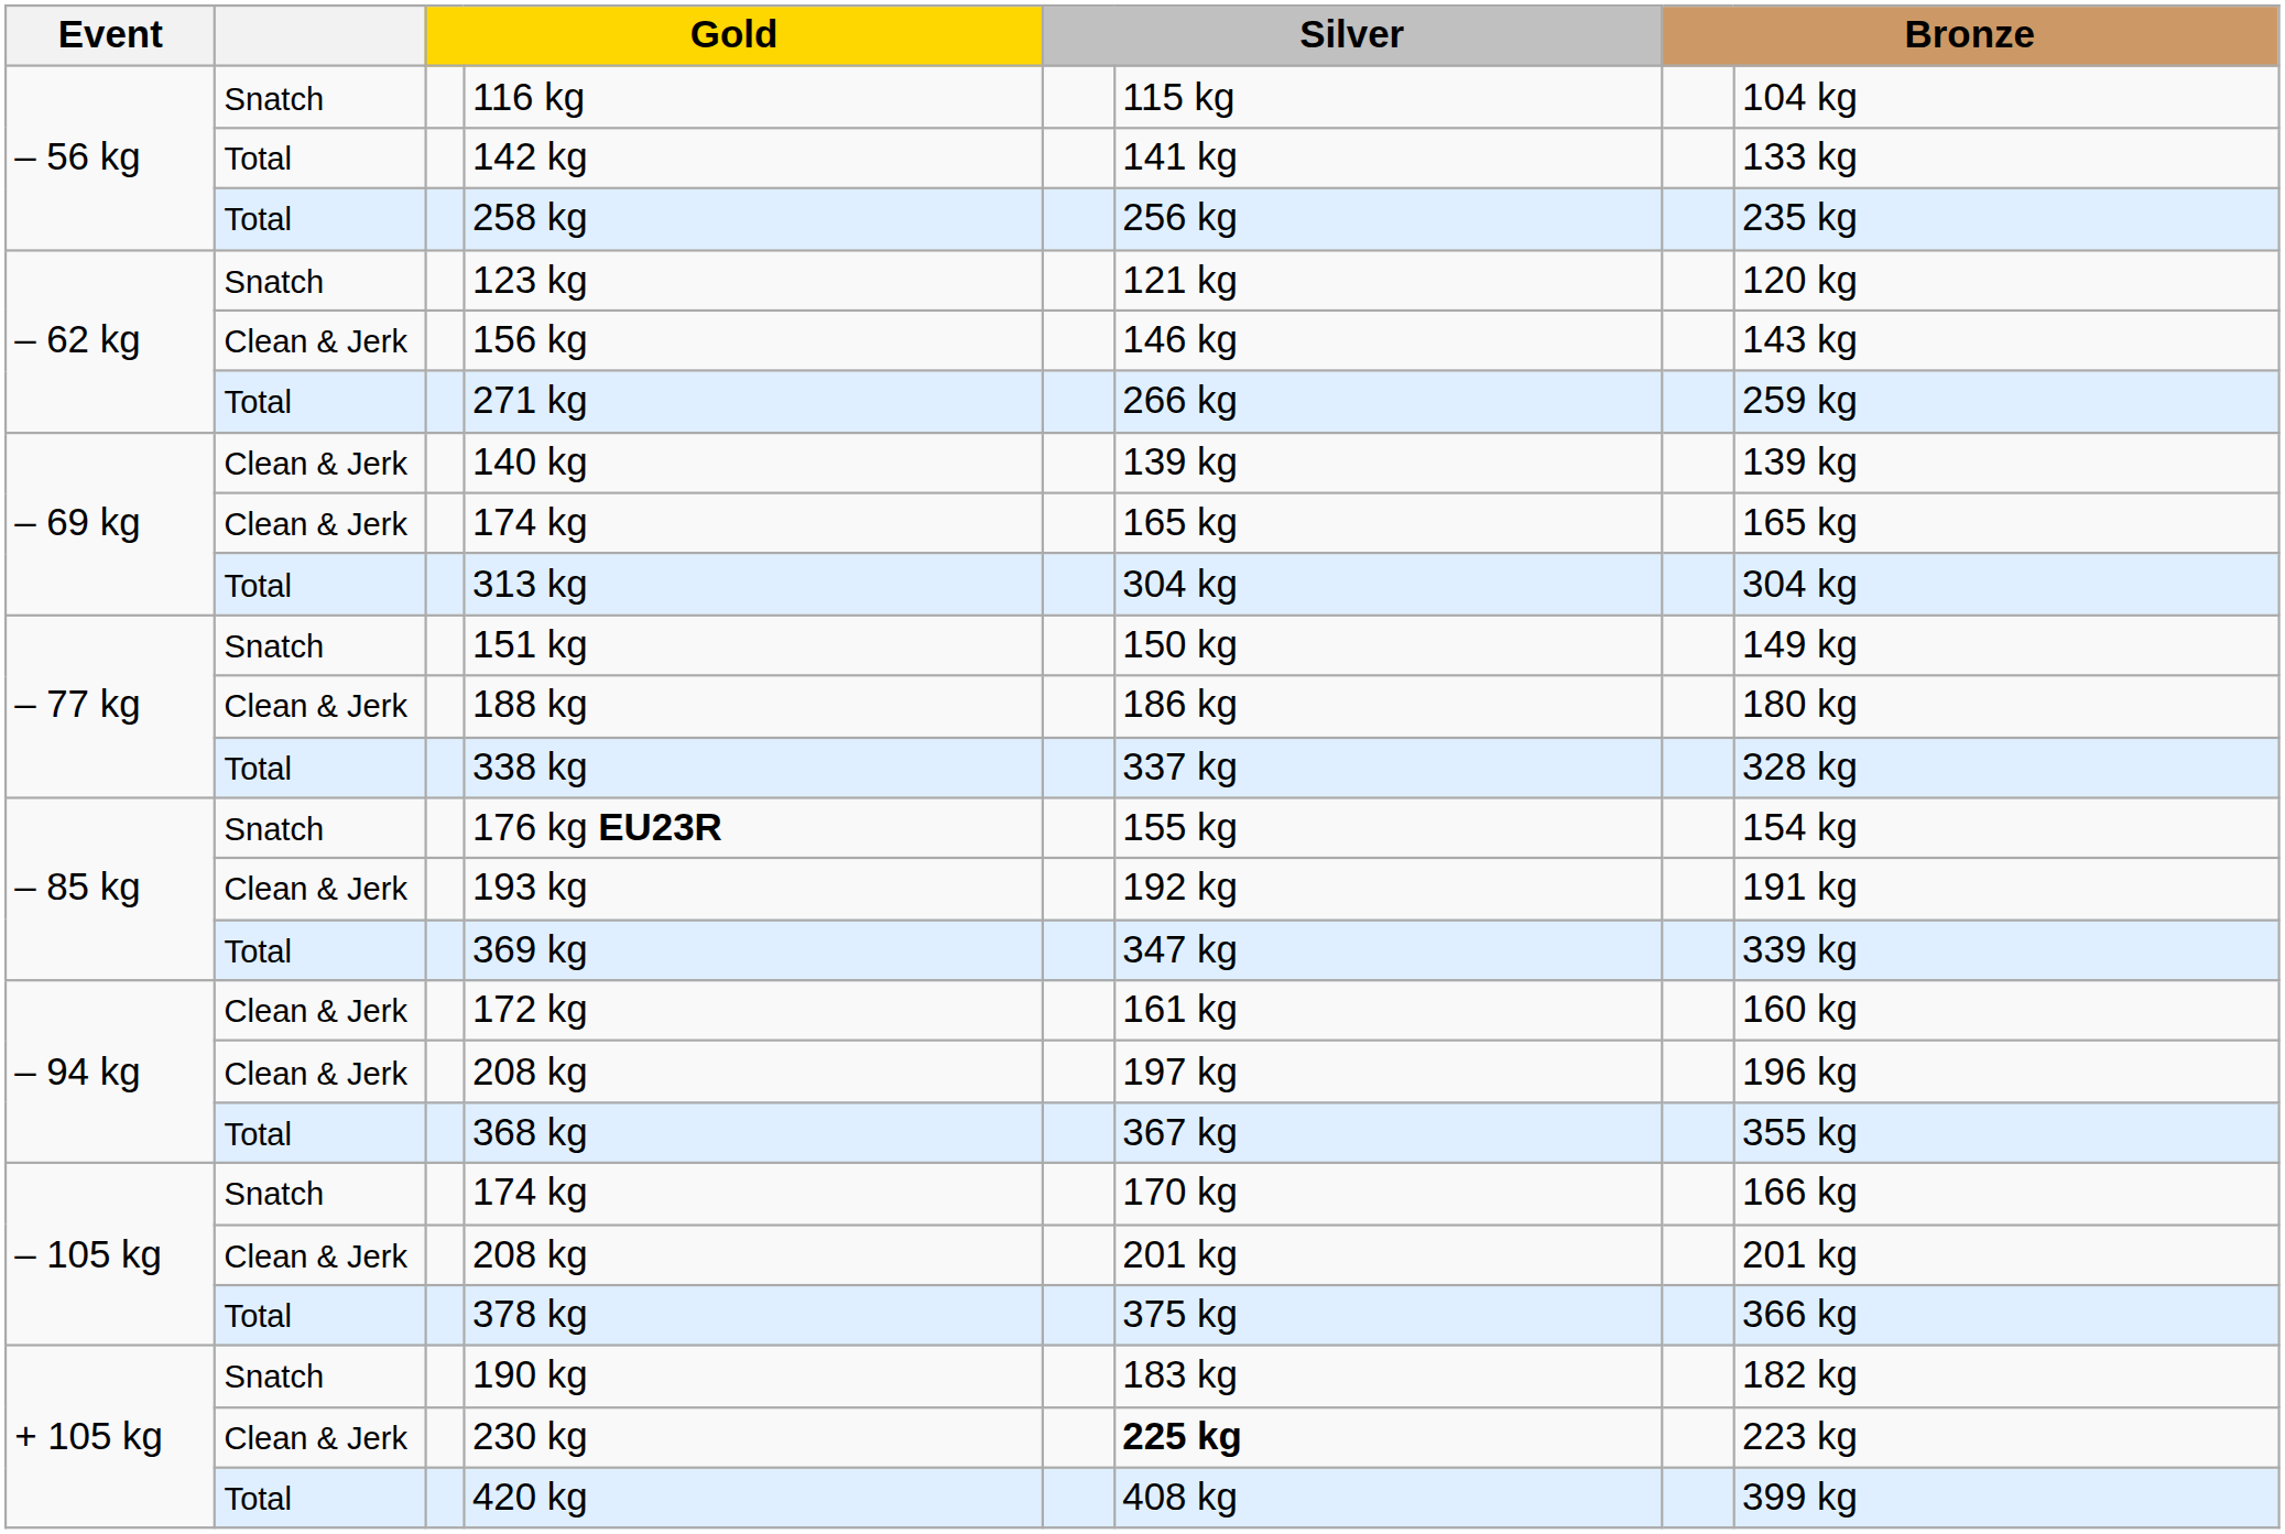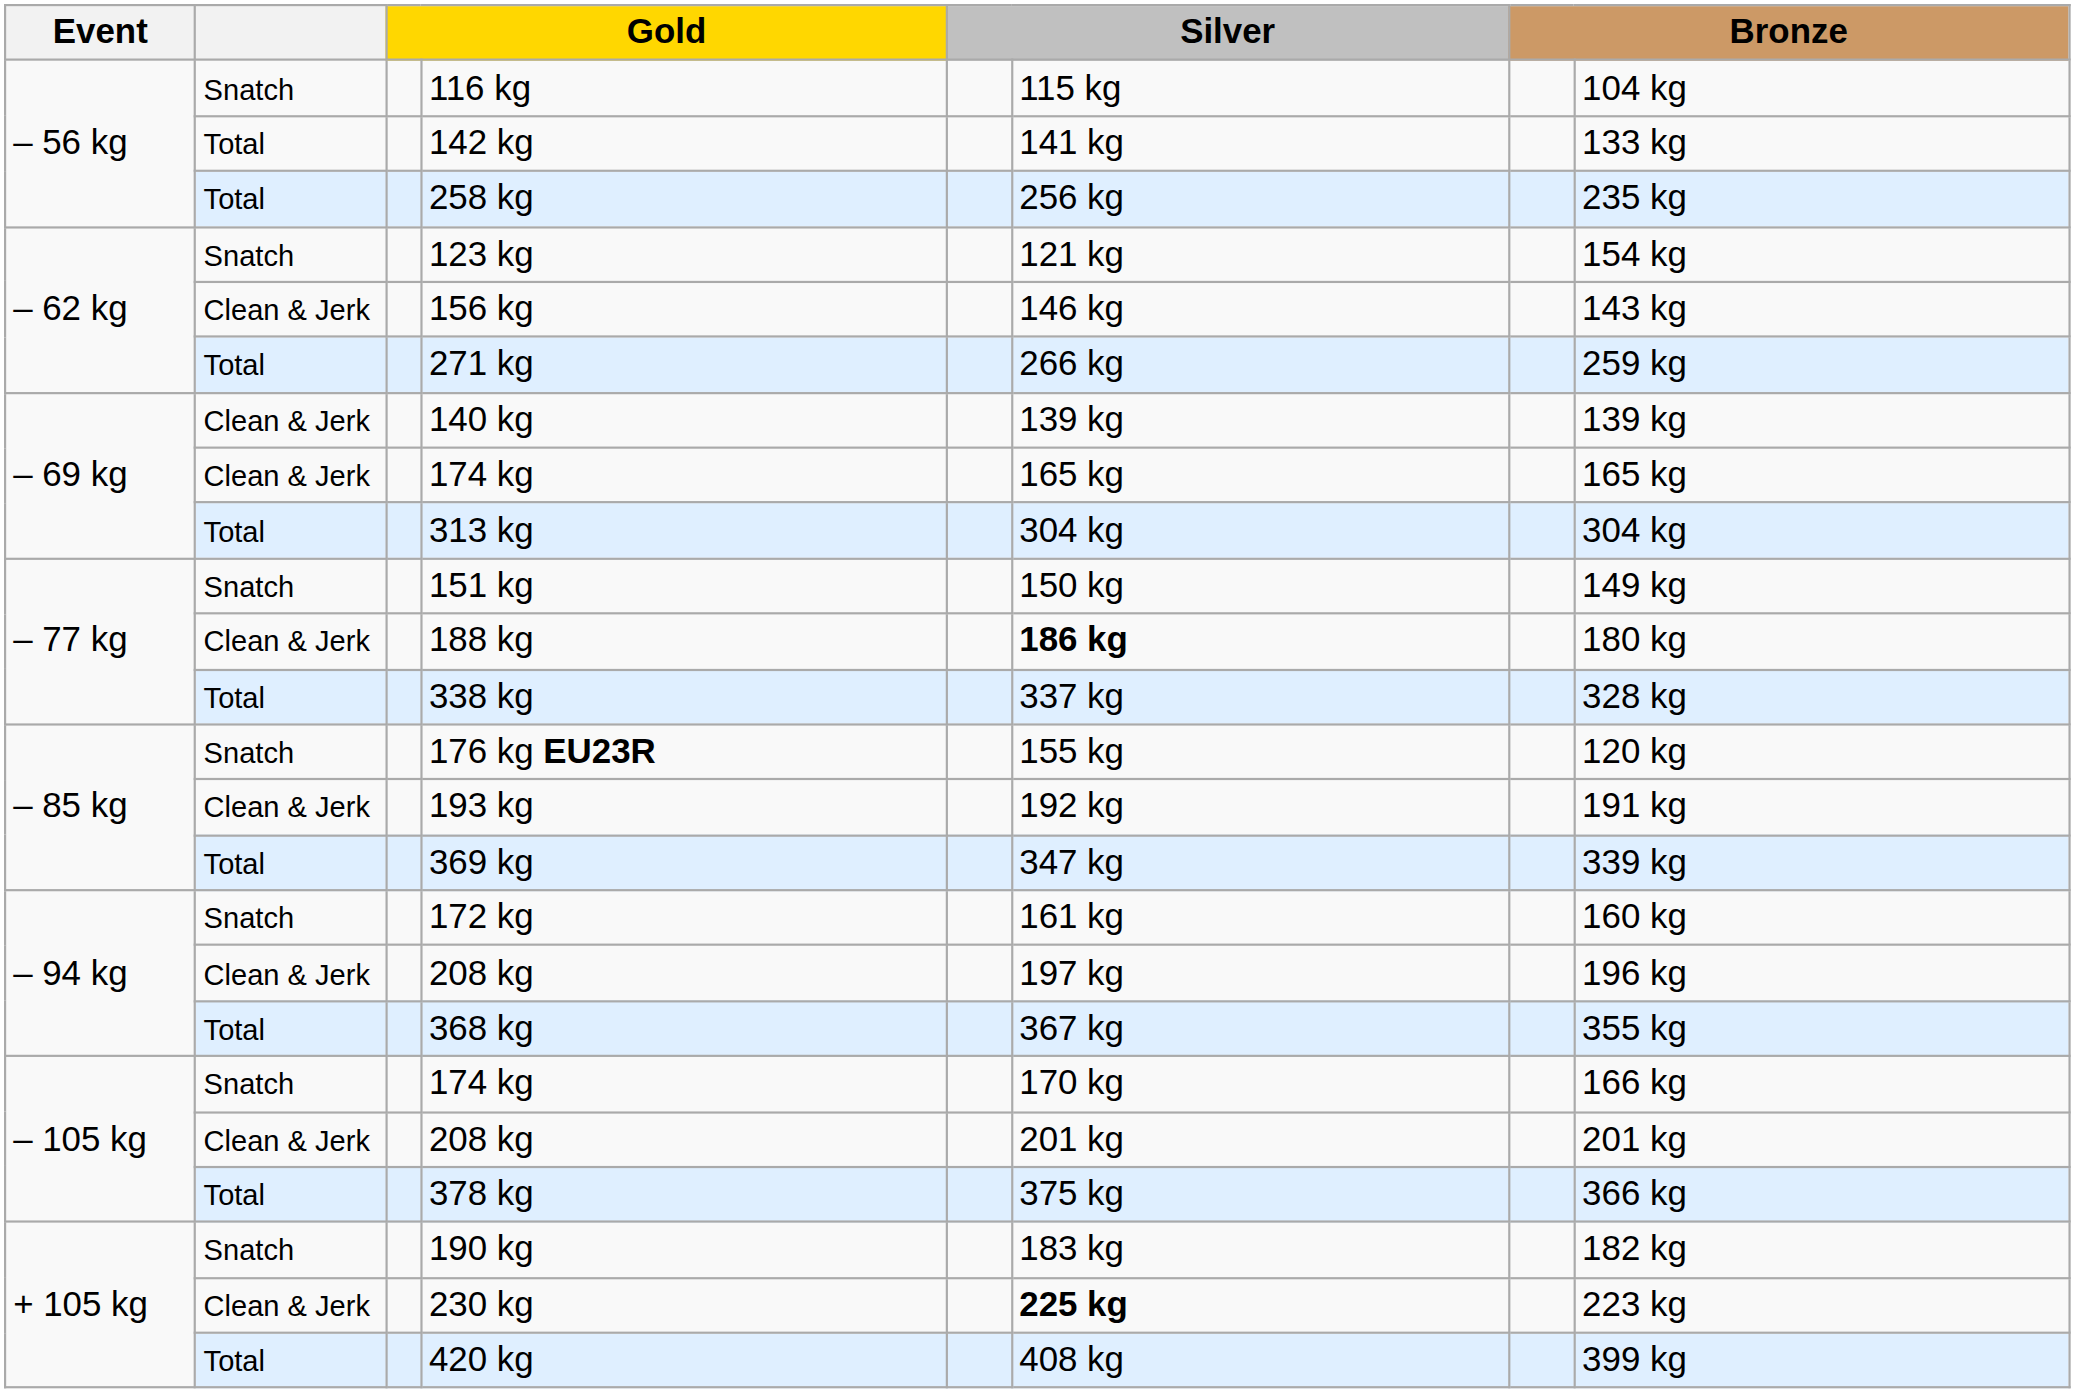123 kg | column 8: 120 kg -> 154 kg
188 kg | column 6: normal -> bold
176 kg EU23R | column 8: 154 kg -> 120 kg
172 kg | column 2: Clean & Jerk -> Snatch
